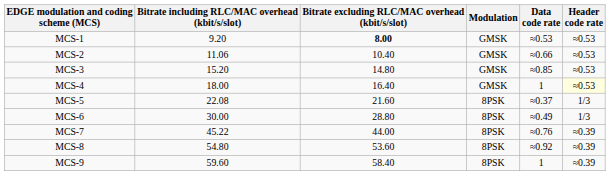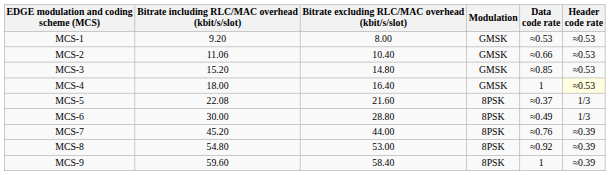MCS-1 | Bitrate excluding RLC/MAC overhead (kbit/s/slot): bold -> normal
MCS-7 | Bitrate including RLC/MAC overhead (kbit/s/slot): 45.22 -> 45.20
MCS-8 | Bitrate excluding RLC/MAC overhead (kbit/s/slot): 53.60 -> 53.00
